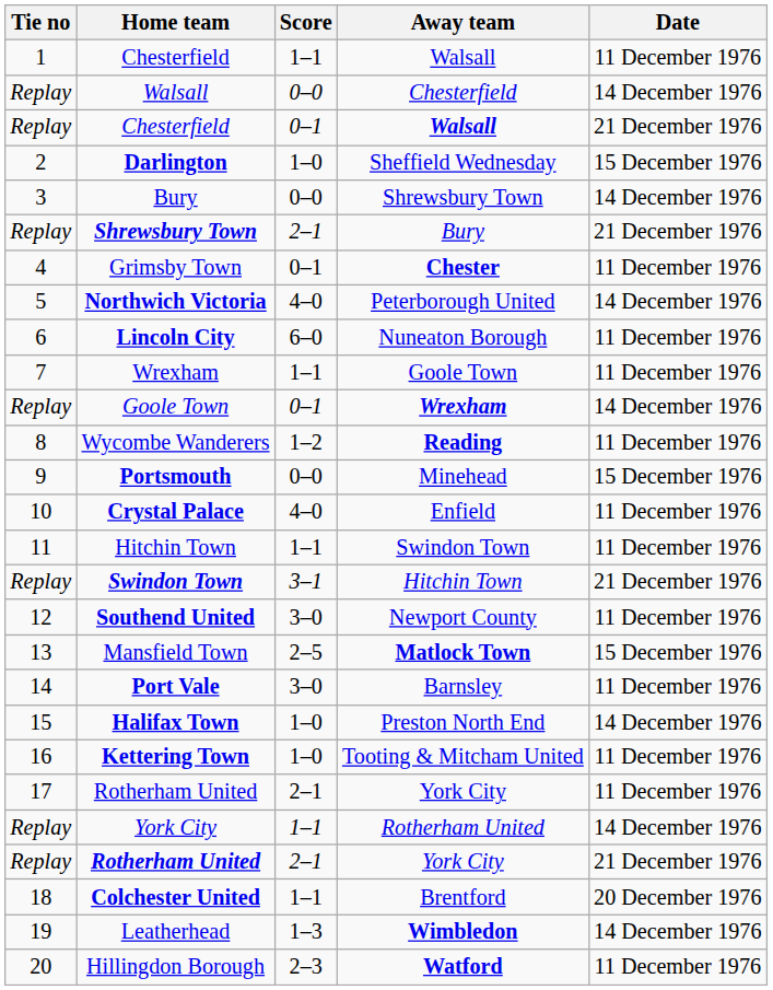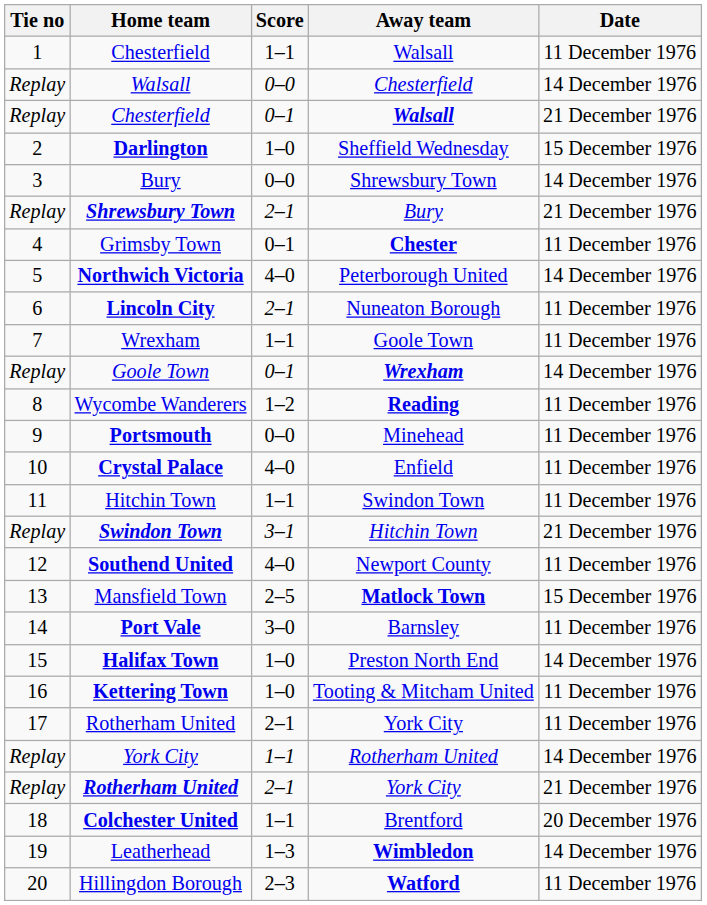Lincoln City | Score: 6–0 -> 2–1
Portsmouth | Date: 15 December 1976 -> 11 December 1976
Southend United | Score: 3–0 -> 4–0
